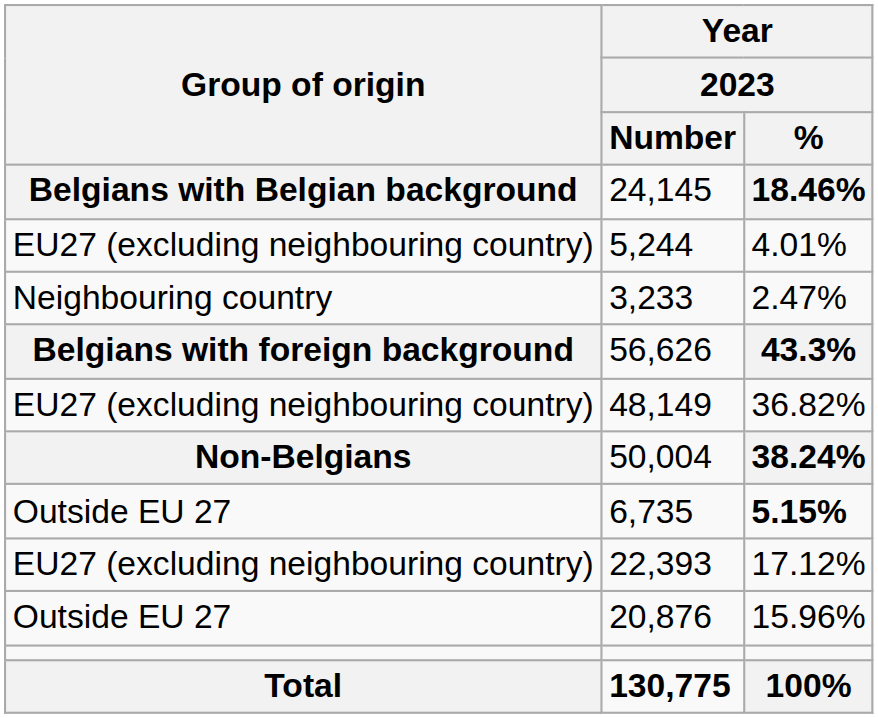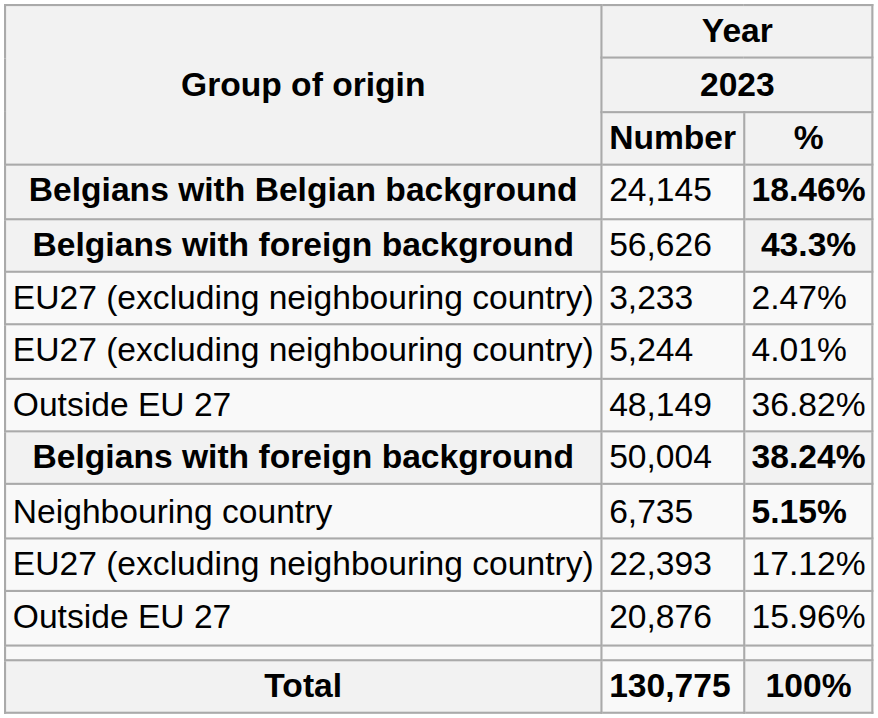rows swapped: 56,626 <-> 5,244
3,233 | Group of origin: Neighbouring country -> EU27 (excluding neighbouring country)
48,149 | Group of origin: EU27 (excluding neighbouring country) -> Outside EU 27
50,004 | Group of origin: Non-Belgians -> Belgians with foreign background
6,735 | Group of origin: Outside EU 27 -> Neighbouring country
